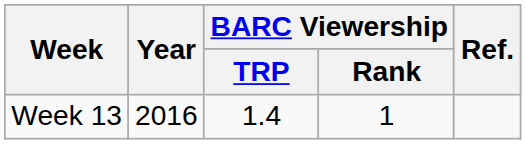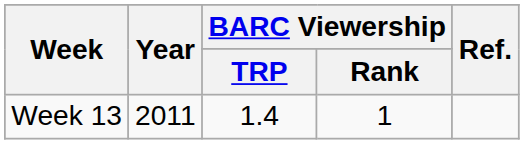Week 13 | Year: 2016 -> 2011
